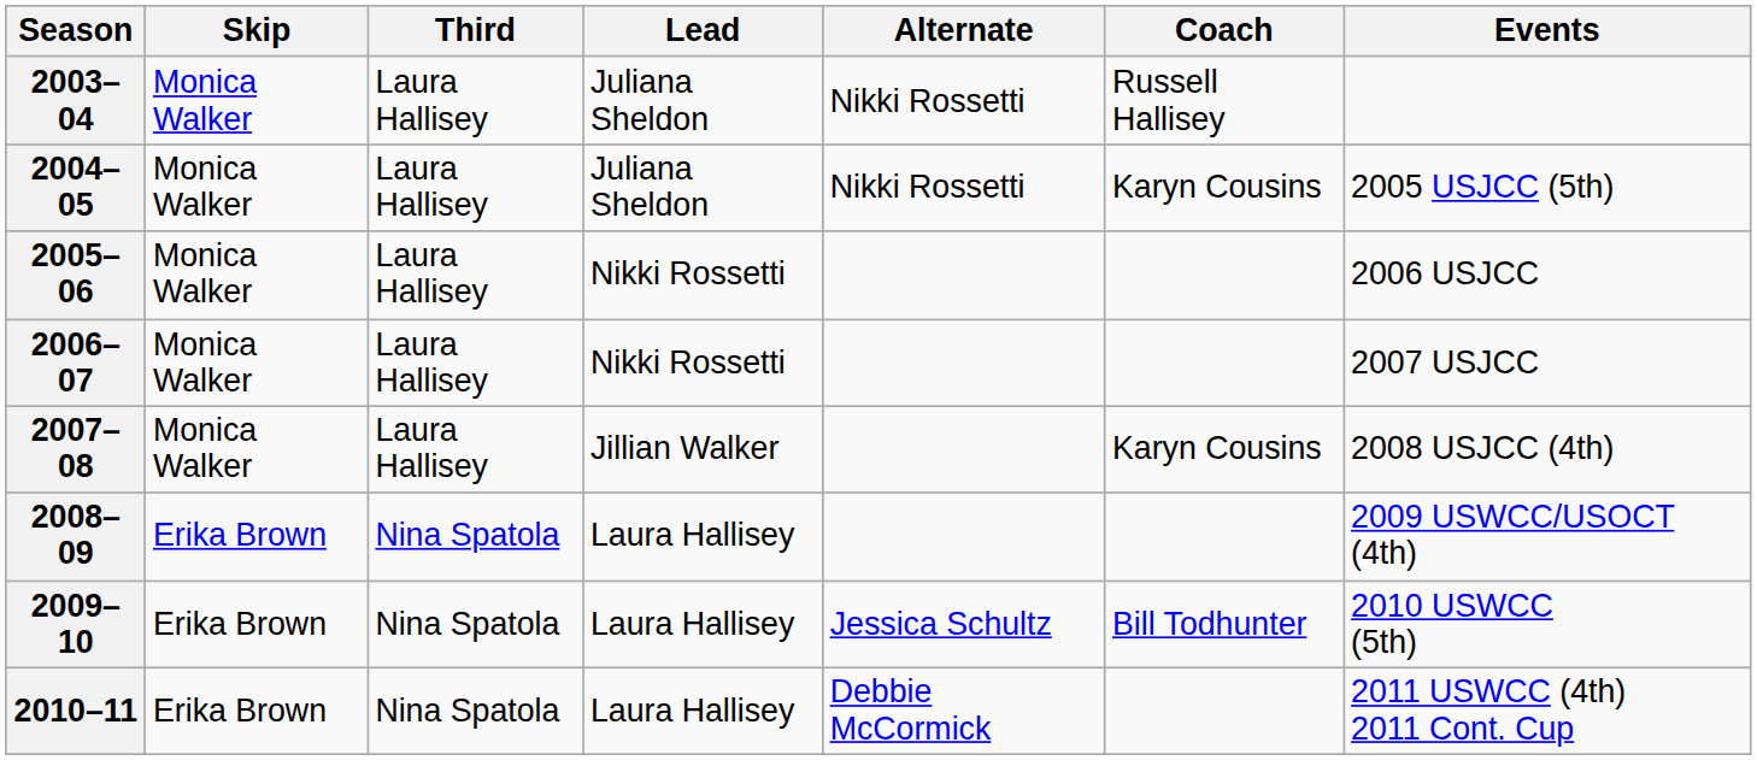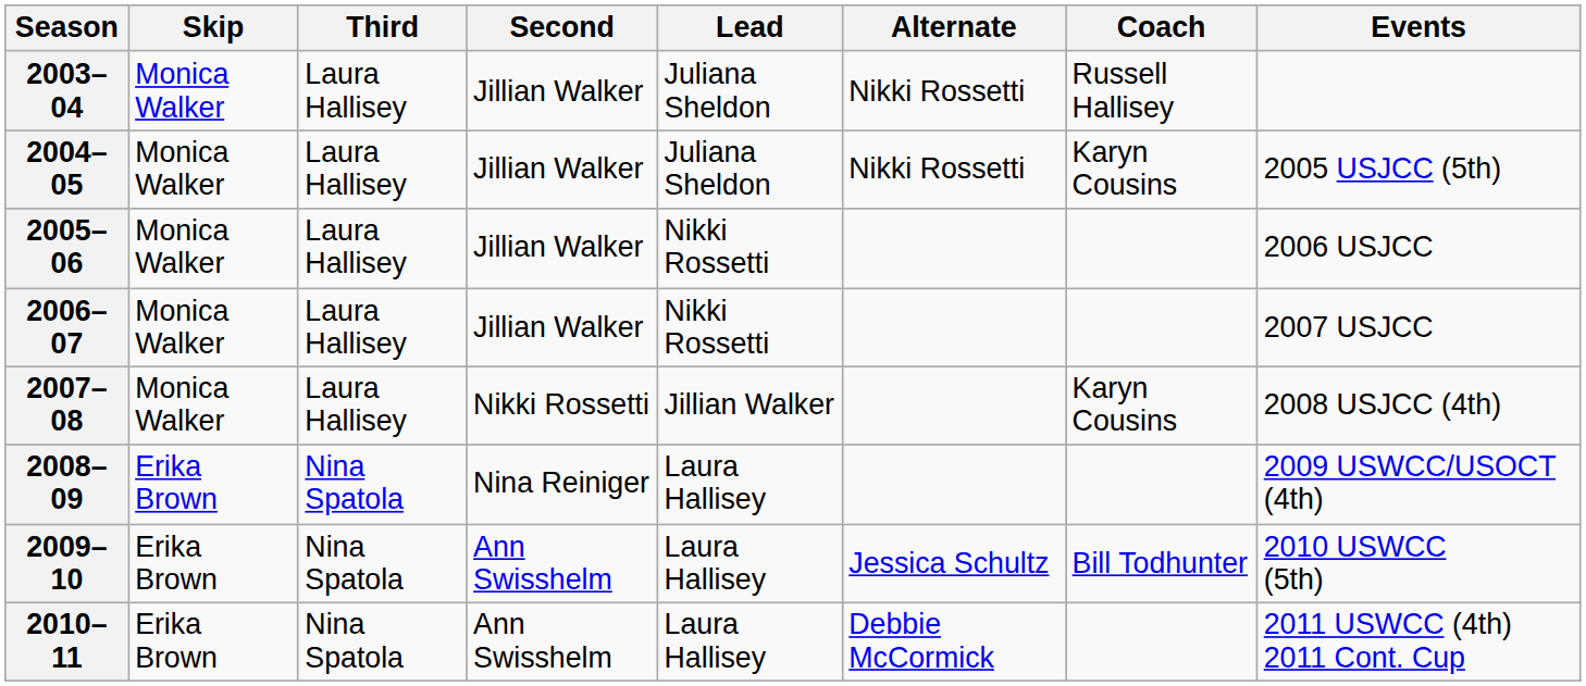+ column: Second | Jillian Walker | Jillian Walker | Jillian Walker | Jillian Walker | Nikki Rossetti | Nina Reiniger | Ann Swisshelm | Ann Swisshelm
